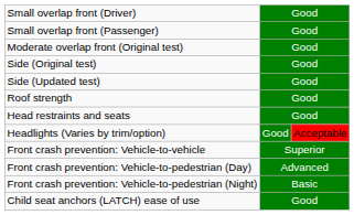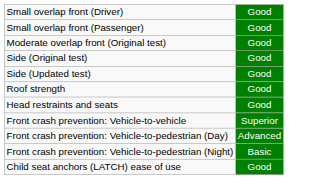- row: Headlights (Varies by trim/option) | Good | Acceptable
